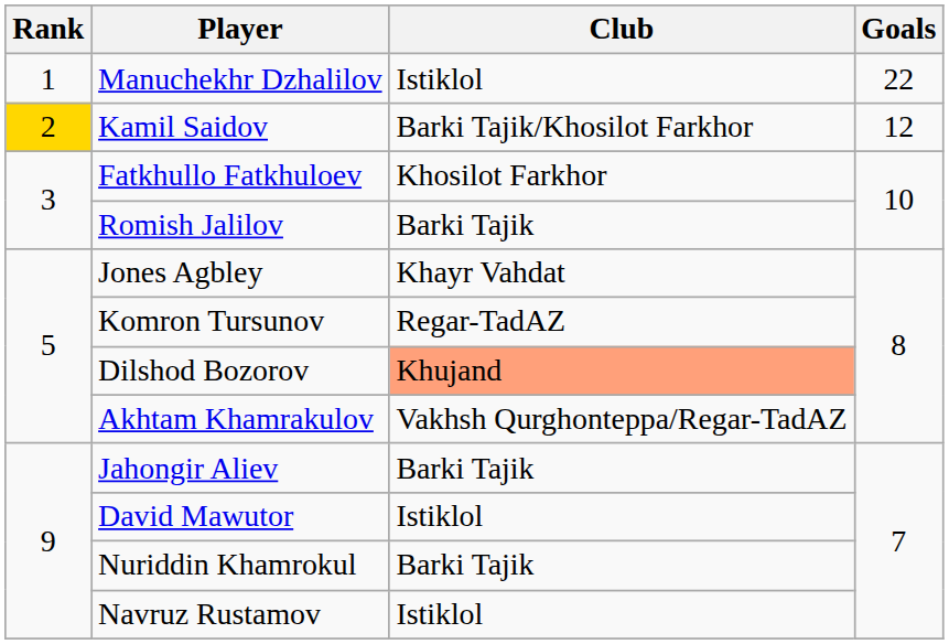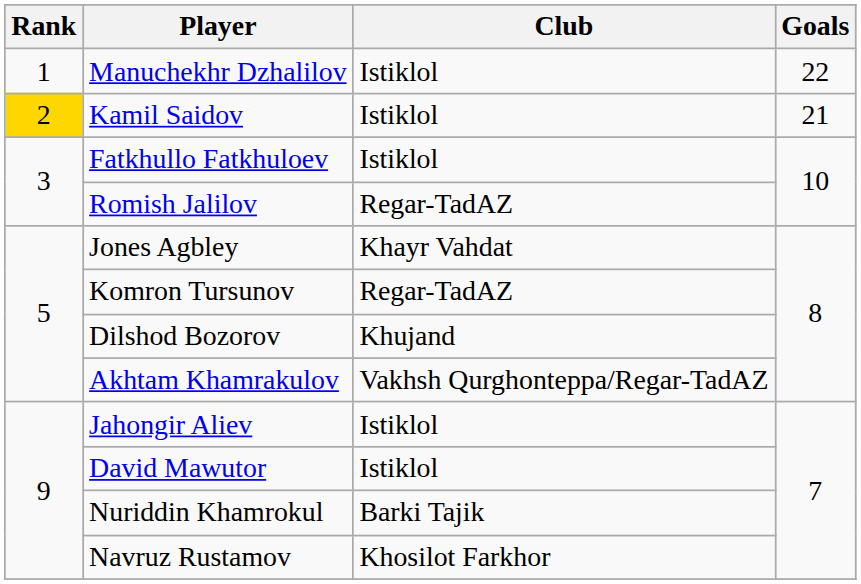Kamil Saidov | Club: Barki Tajik/Khosilot Farkhor -> Istiklol
Kamil Saidov | Goals: 12 -> 21
Fatkhullo Fatkhuloev | Club: Khosilot Farkhor -> Istiklol
Romish Jalilov | Club: Barki Tajik -> Regar-TadAZ
Dilshod Bozorov | Club: lightsalmon background -> no background
Jahongir Aliev | Club: Barki Tajik -> Istiklol
Navruz Rustamov | Club: Istiklol -> Khosilot Farkhor
